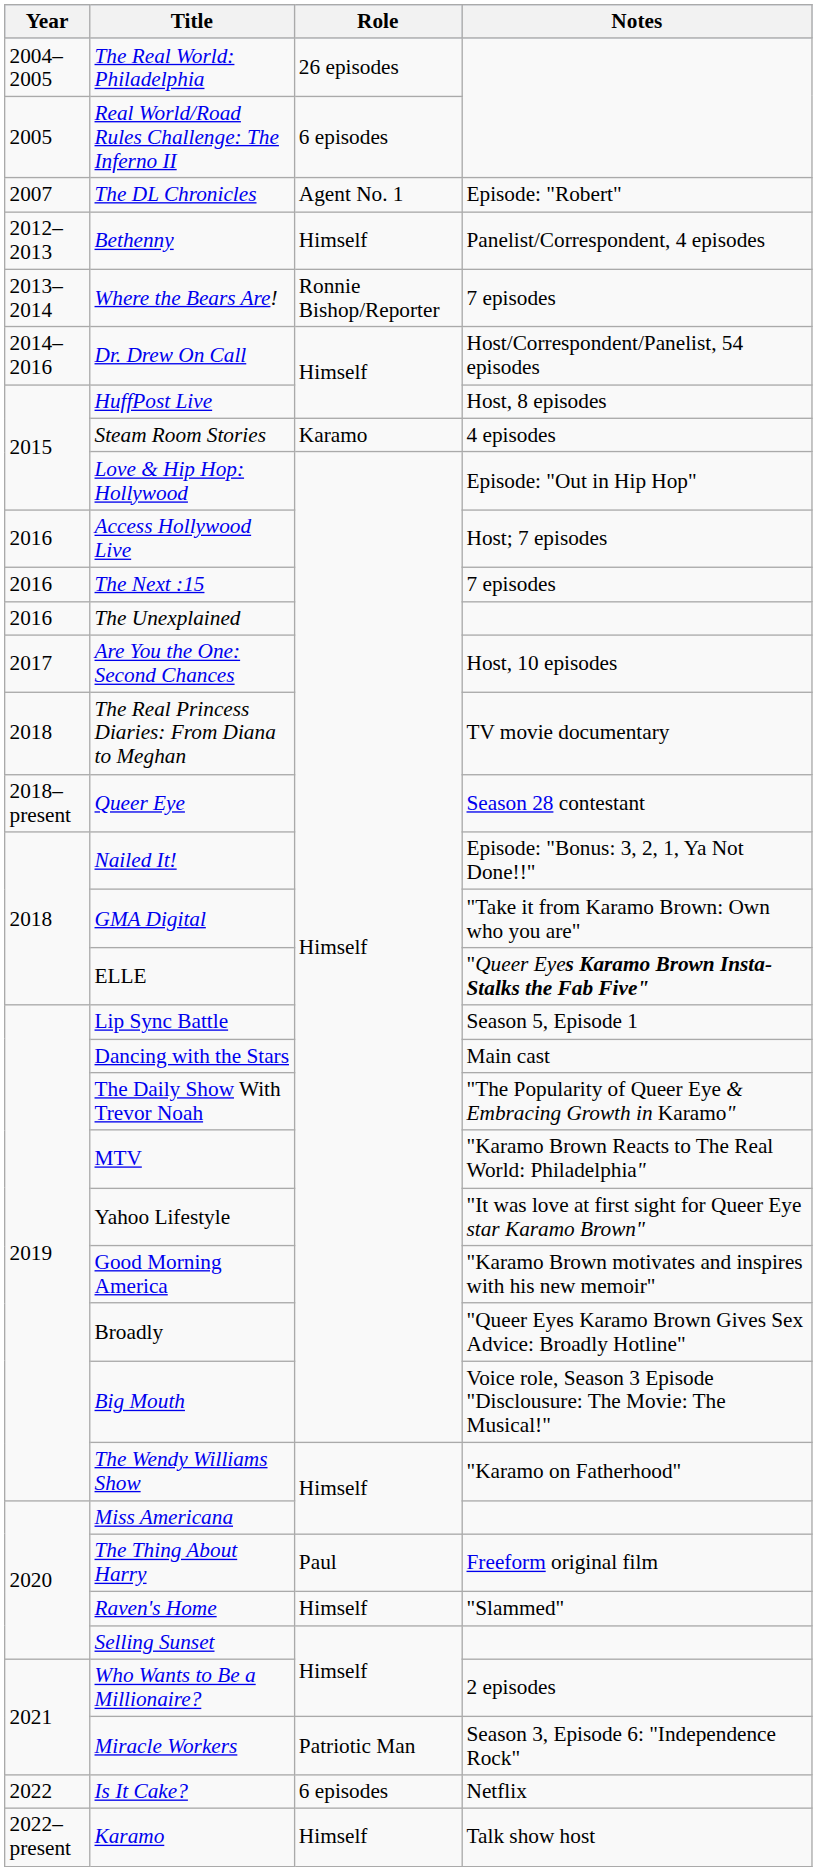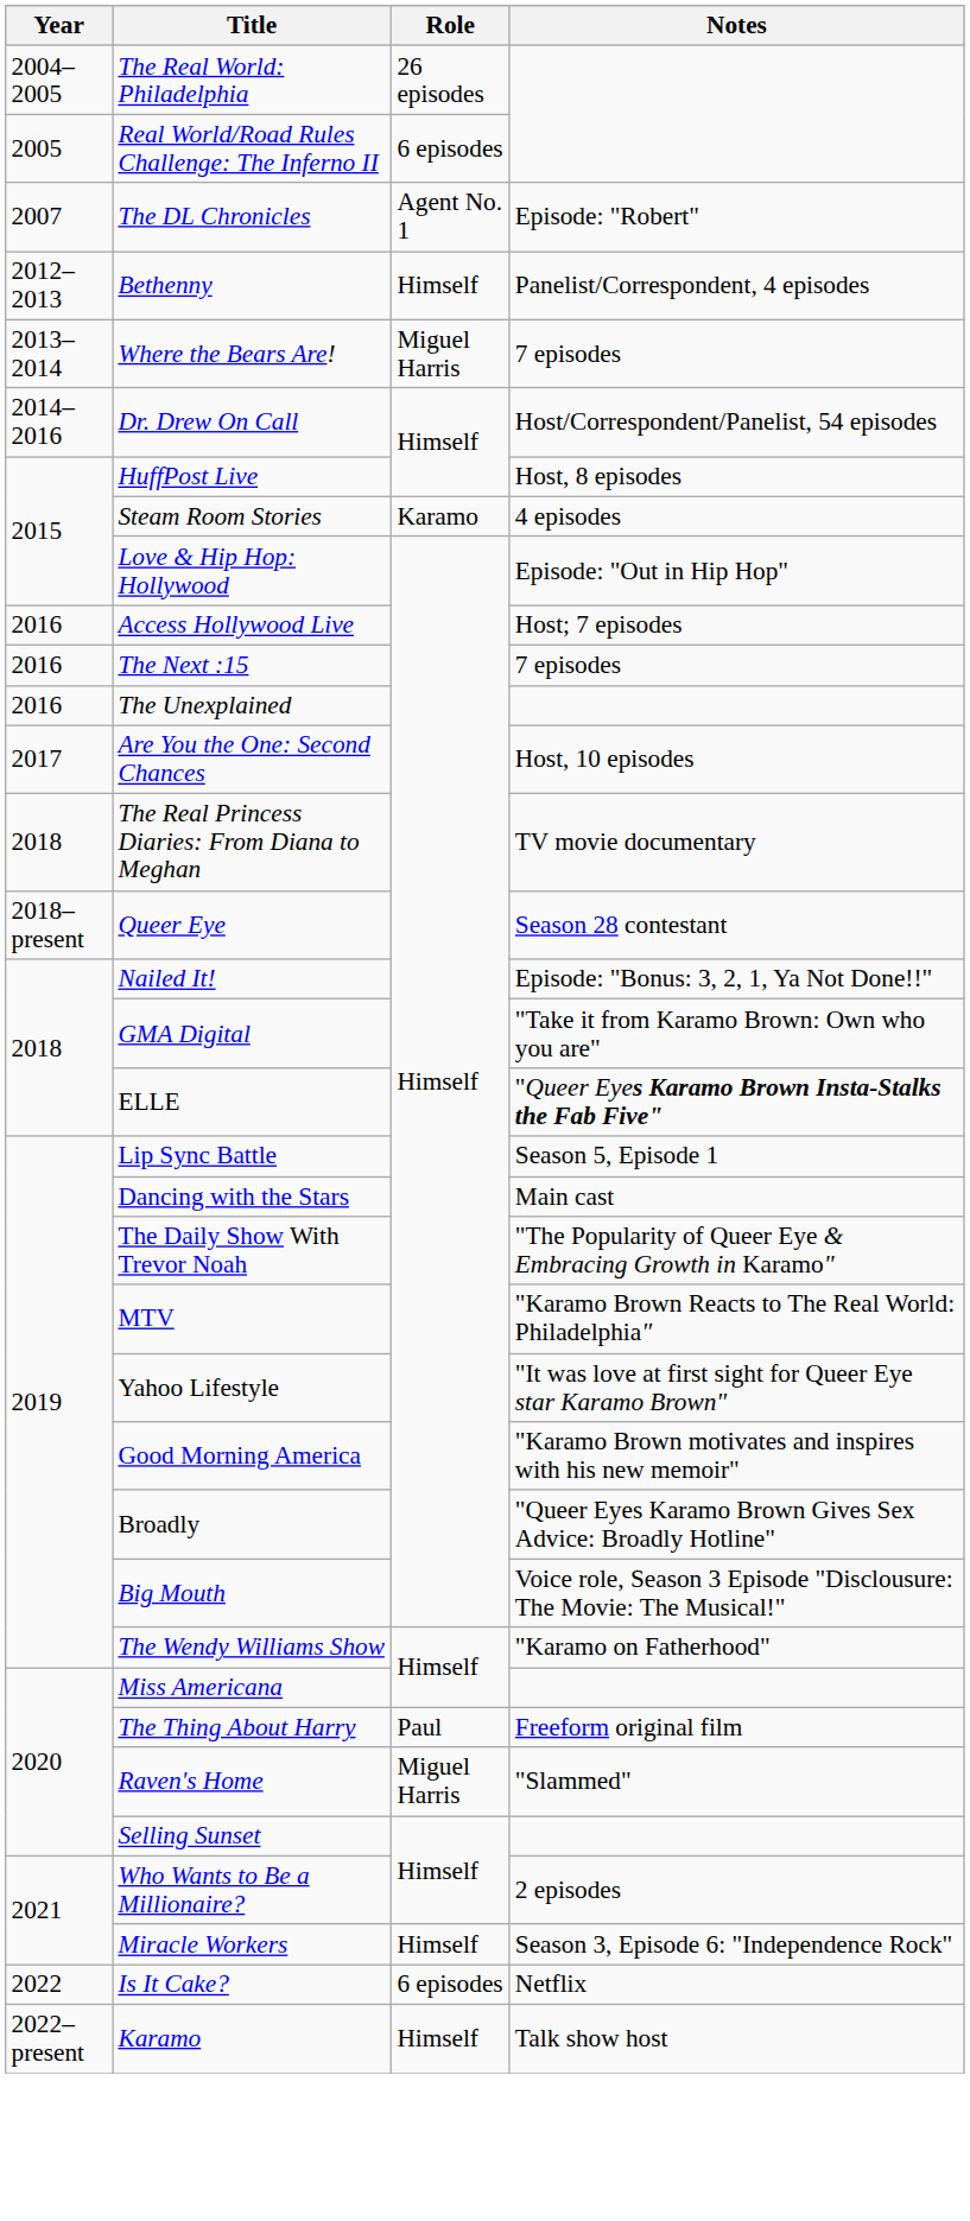Where the Bears Are! | Role: Ronnie Bishop/Reporter -> Miguel Harris
Raven's Home | Role: Himself -> Miguel Harris
Miracle Workers | Role: Patriotic Man -> Himself
